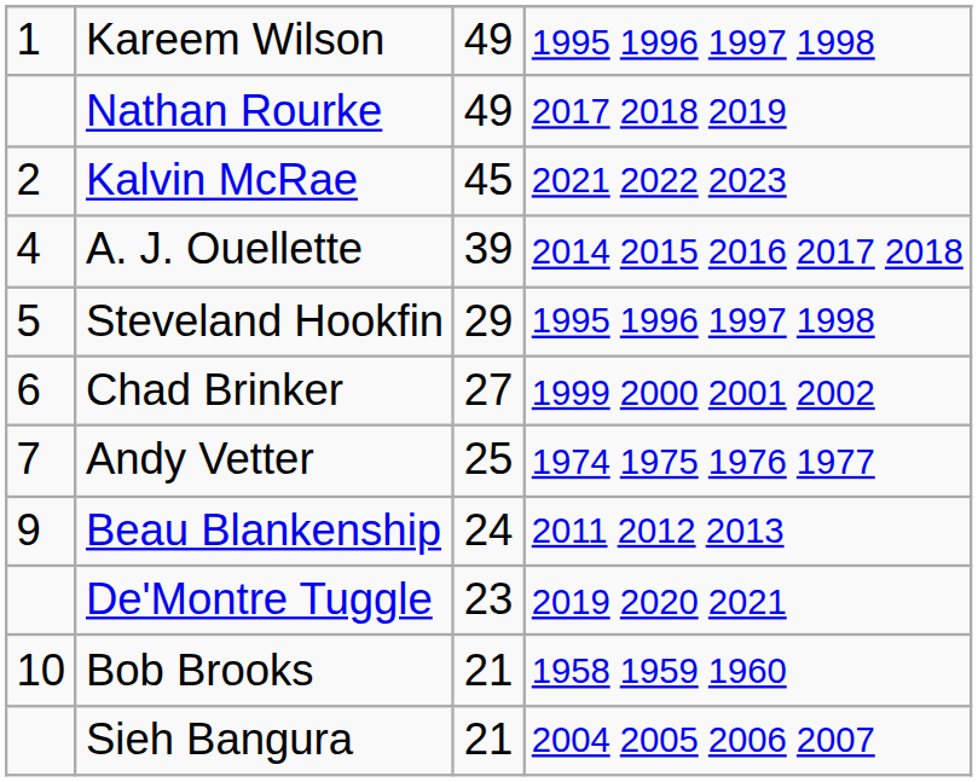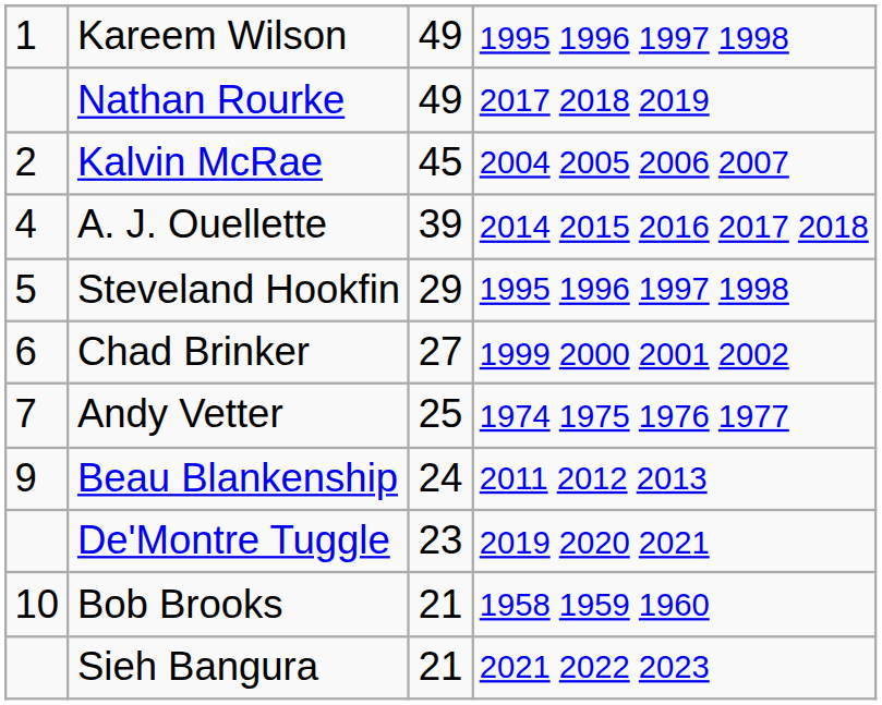Kalvin McRae | column 4: 2021 2022 2023 -> 2004 2005 2006 2007
Sieh Bangura | column 4: 2004 2005 2006 2007 -> 2021 2022 2023
